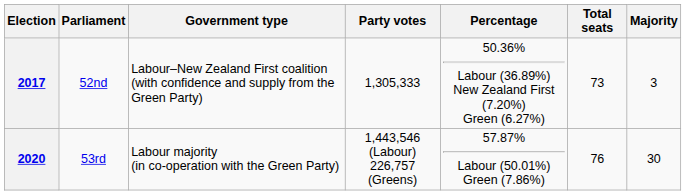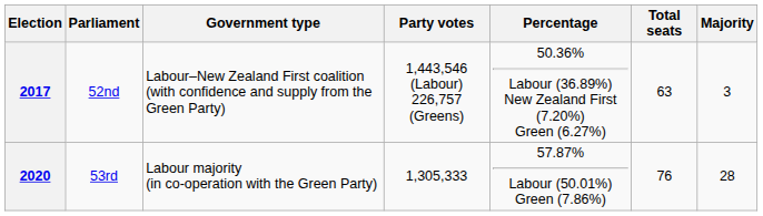2017 | Party votes: 1,305,333 -> 1,443,546 (Labour) 226,757 (Greens)
2017 | Total seats: 73 -> 63
2020 | Party votes: 1,443,546 (Labour) 226,757 (Greens) -> 1,305,333
2020 | Majority: 30 -> 28
